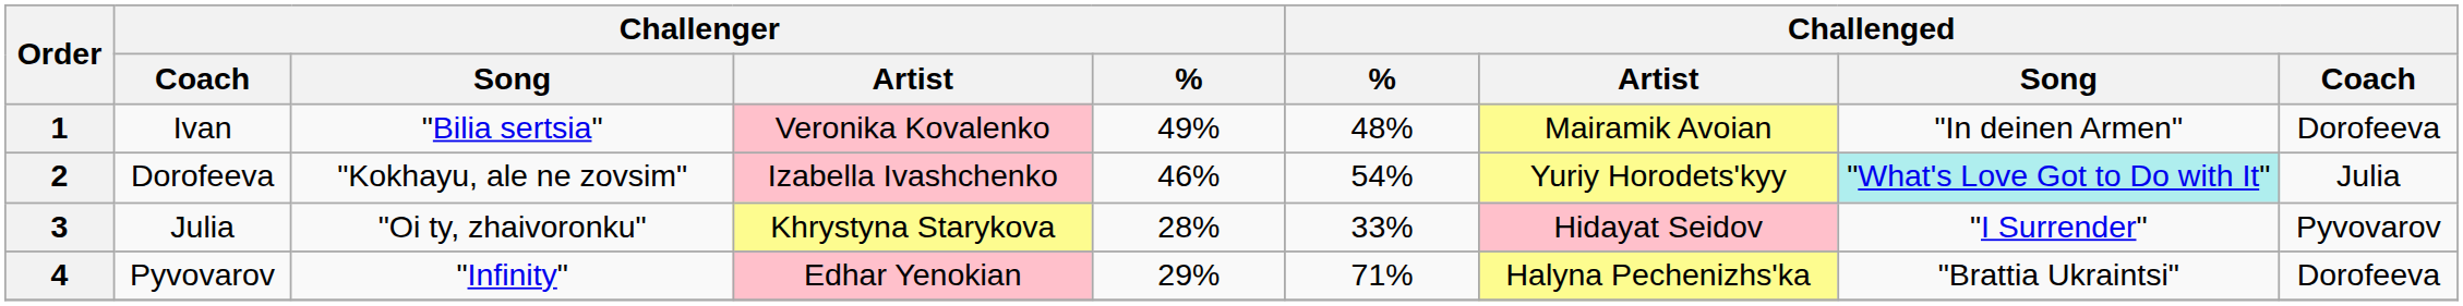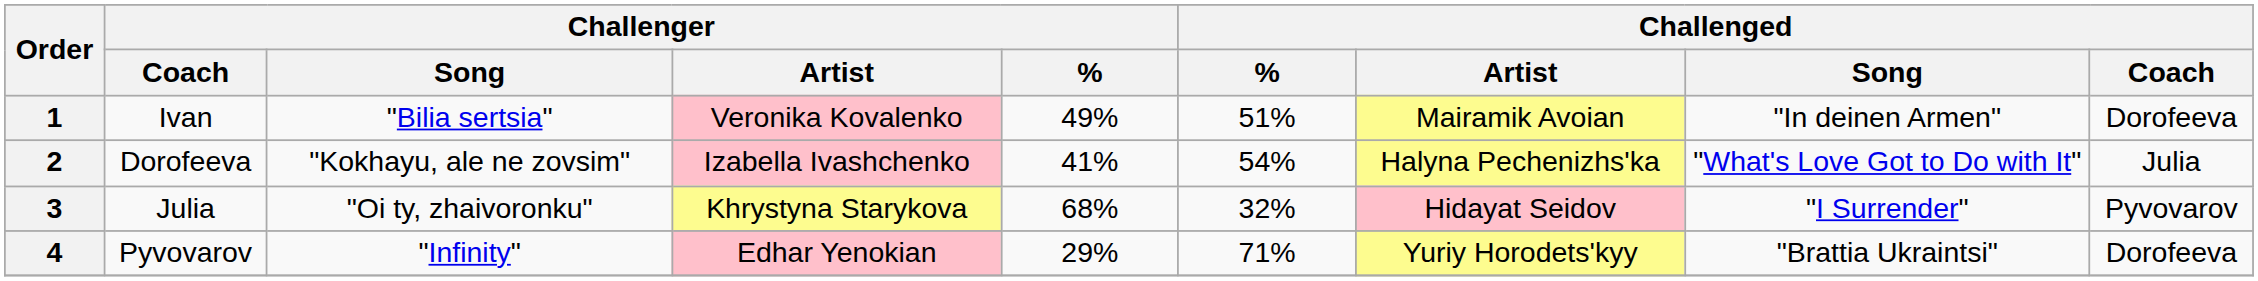1 | Challenged / %: 48% -> 51%
2 | Challenger / %: 46% -> 41%
2 | Challenged / Artist: Yuriy Horodets'kyy -> Halyna Pechenizhs'ka
2 | Challenged / Song: paleturquoise background -> no background
3 | Challenger / %: 28% -> 68%
3 | Challenged / %: 33% -> 32%
4 | Challenged / Artist: Halyna Pechenizhs'ka -> Yuriy Horodets'kyy
